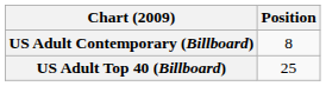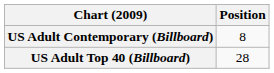US Adult Top 40 (Billboard) | Position: 25 -> 28
